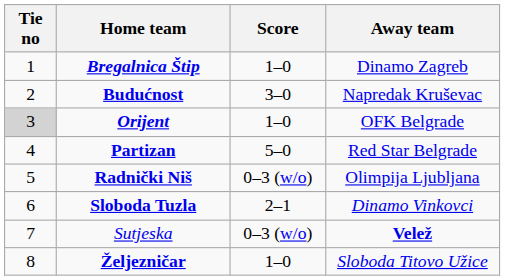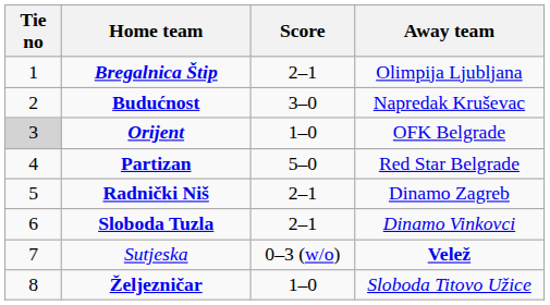Bregalnica Štip | Score: 1–0 -> 2–1
Bregalnica Štip | Away team: Dinamo Zagreb -> Olimpija Ljubljana
Radnički Niš | Score: 0–3 (w/o) -> 2–1
Radnički Niš | Away team: Olimpija Ljubljana -> Dinamo Zagreb
